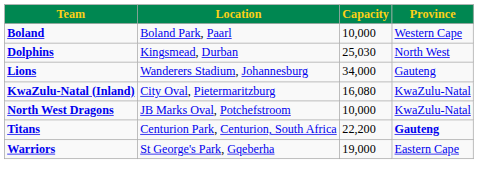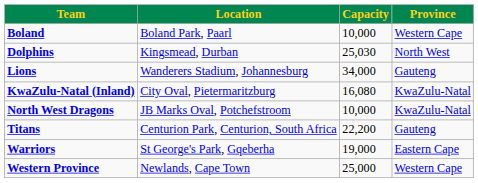Titans | Province: bold -> normal
+ row: Western Province | Newlands, Cape Town | 25,000 | Western Cape
